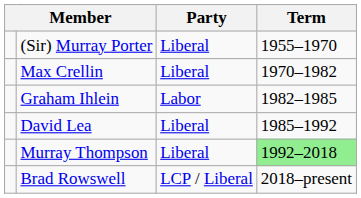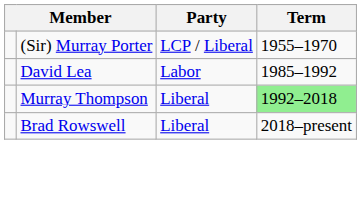(Sir) Murray Porter | Party: Liberal -> LCP / Liberal
- row: Max Crellin | Liberal | 1970–1982
- row: Graham Ihlein | Labor | 1982–1985
David Lea | Party: Liberal -> Labor
Brad Rowswell | Party: LCP / Liberal -> Liberal
